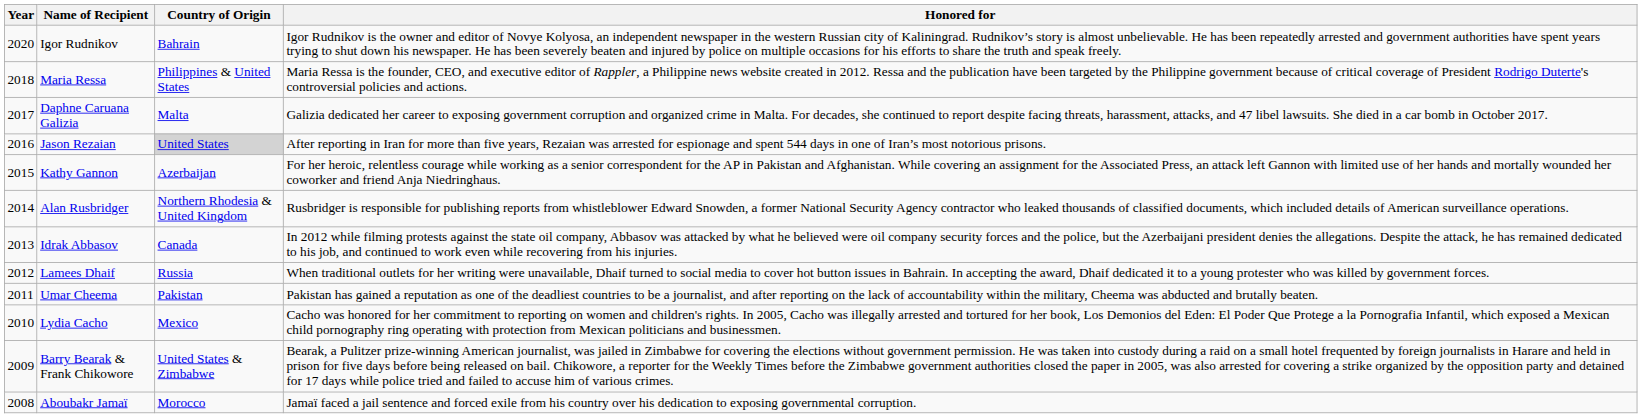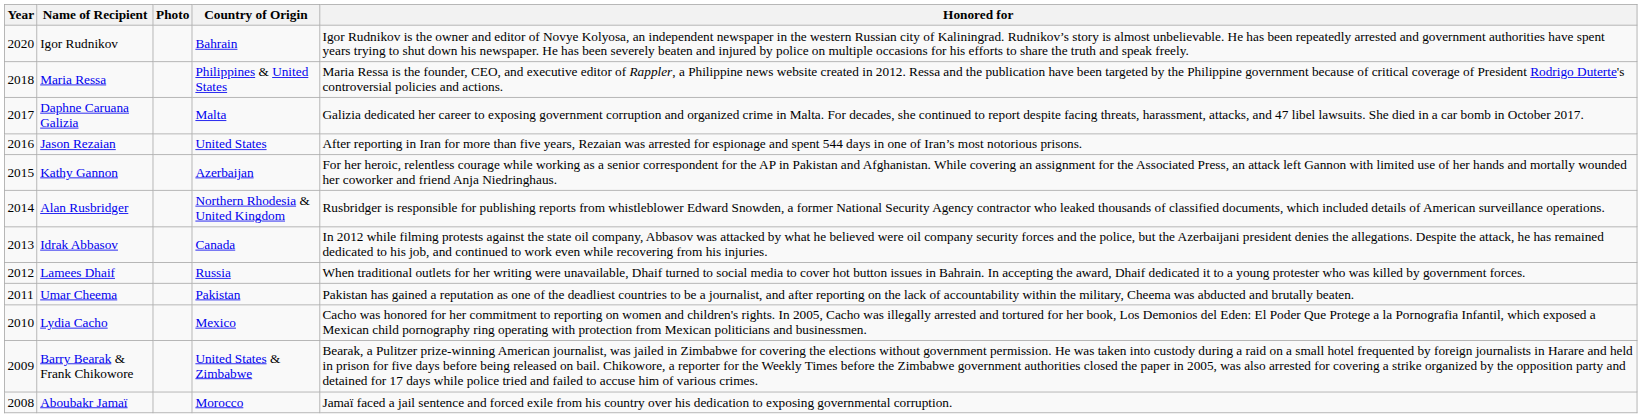+ column: Photo
Jason Rezaian | Country of Origin: lightgrey background -> no background
